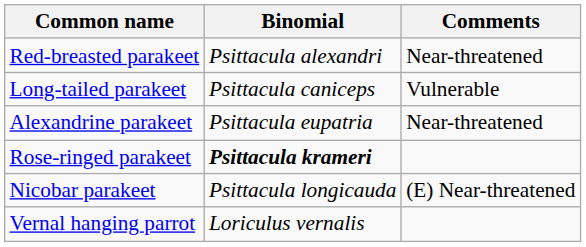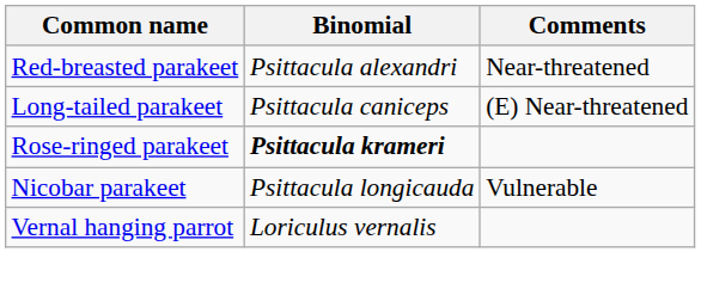Long-tailed parakeet | Comments: Vulnerable -> (E) Near-threatened
- row: Alexandrine parakeet | Psittacula eupatria | Near-threatened
Nicobar parakeet | Comments: (E) Near-threatened -> Vulnerable
